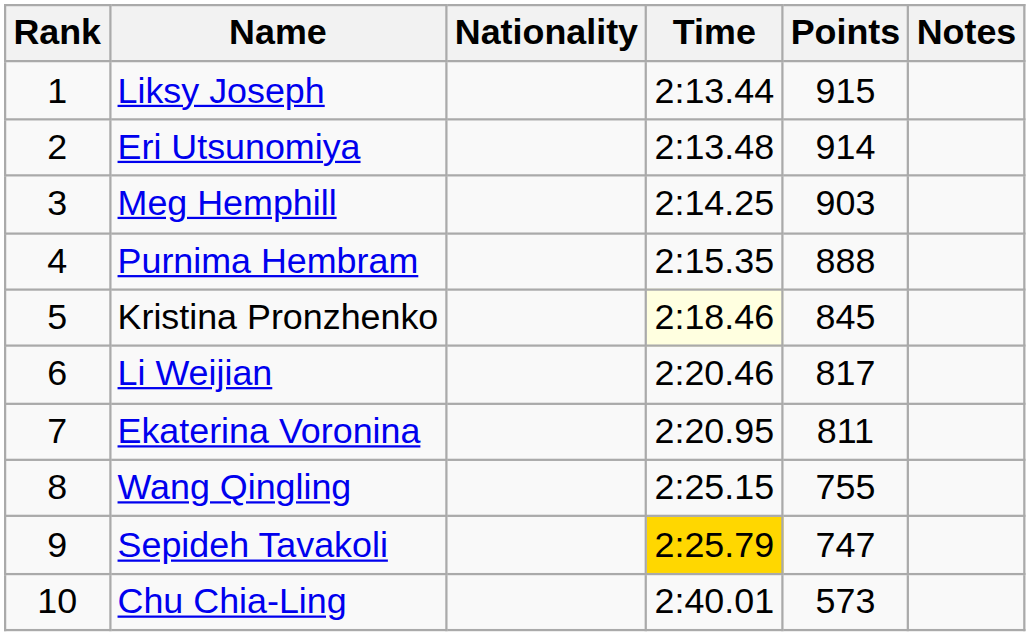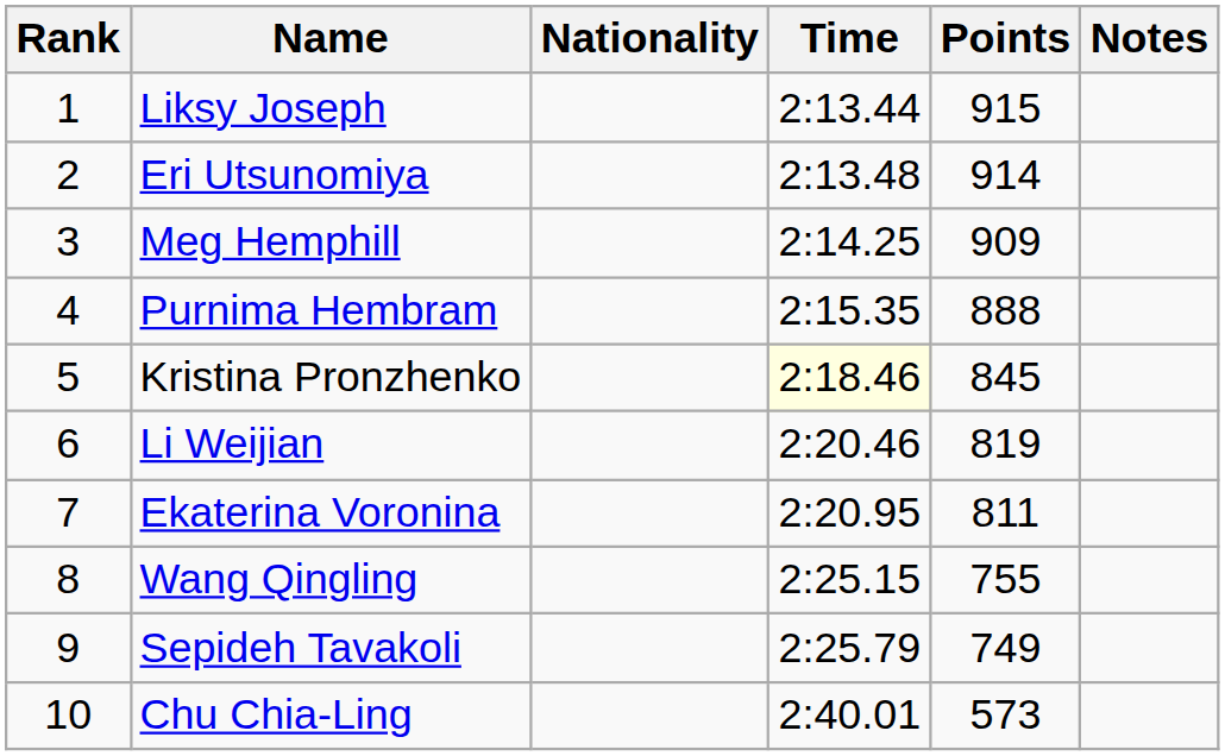Meg Hemphill | Points: 903 -> 909
Li Weijian | Points: 817 -> 819
Sepideh Tavakoli | Time: gold background -> no background
Sepideh Tavakoli | Points: 747 -> 749
